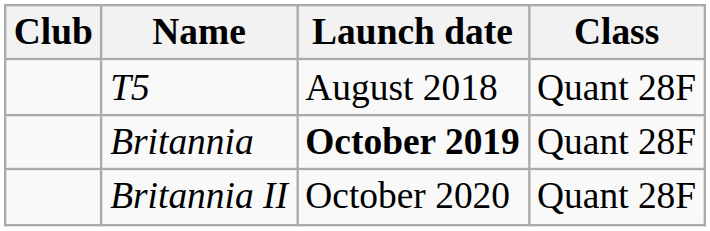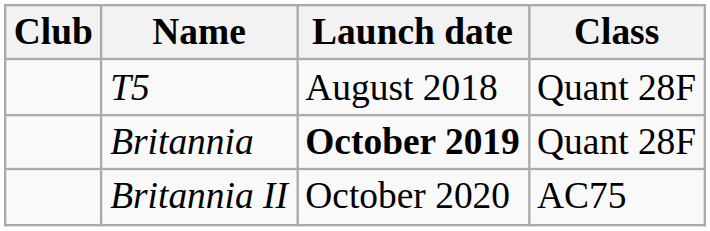Britannia II | Class: Quant 28F -> AC75
